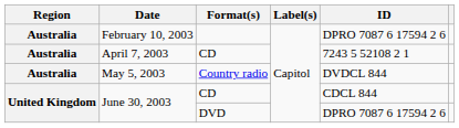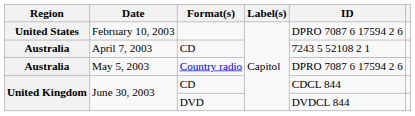February 10, 2003 | Region: Australia -> United States
May 5, 2003 | ID: DVDCL 844 -> DPRO 7087 6 17594 2 6
June 30, 2003 / DVD | ID: DPRO 7087 6 17594 2 6 -> DVDCL 844
